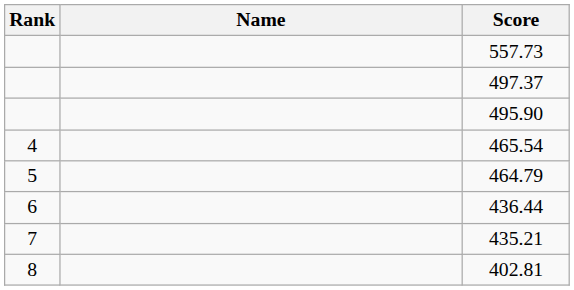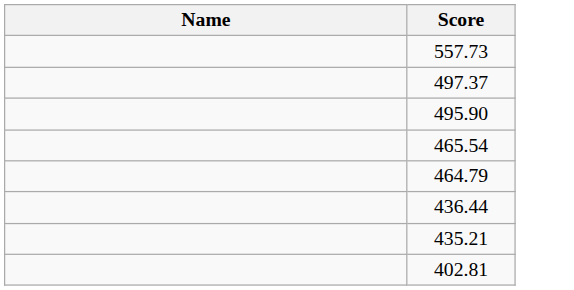- column: Rank | 4 | 5 | 6 | 7 | 8
